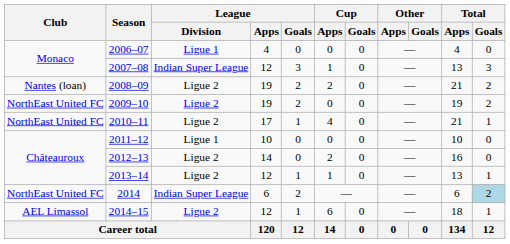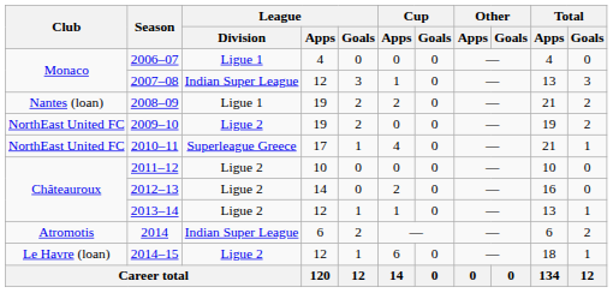2008–09 | League / Division: Ligue 2 -> Ligue 1
2010–11 | League / Division: Ligue 2 -> Superleague Greece
2011–12 | League / Division: Ligue 1 -> Ligue 2
2014 | Club: NorthEast United FC -> Atromotis
2014 | Total / Goals: lightblue background -> no background
2014–15 | Club: AEL Limassol -> Le Havre (loan)
